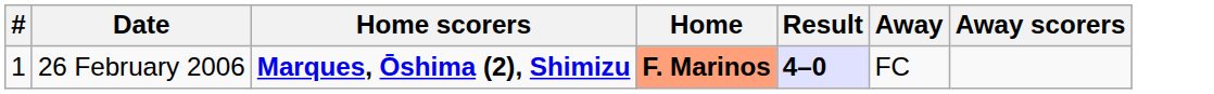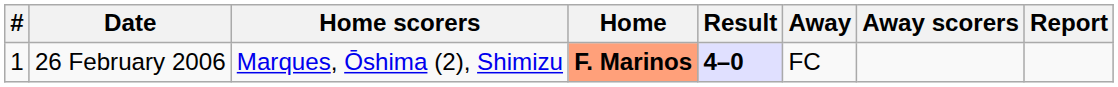+ column: Report
26 February 2006 | Home scorers: bold -> normal
